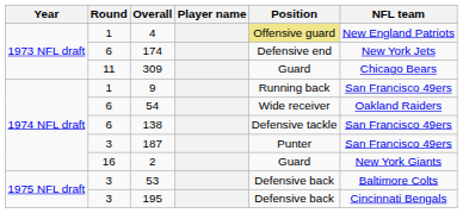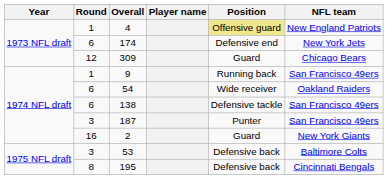309 | Round: 11 -> 12
195 | Round: 3 -> 8
